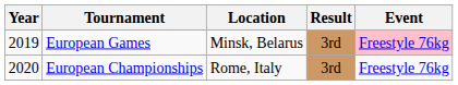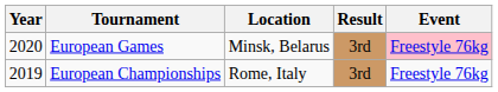European Games | Year: 2019 -> 2020
European Championships | Year: 2020 -> 2019
